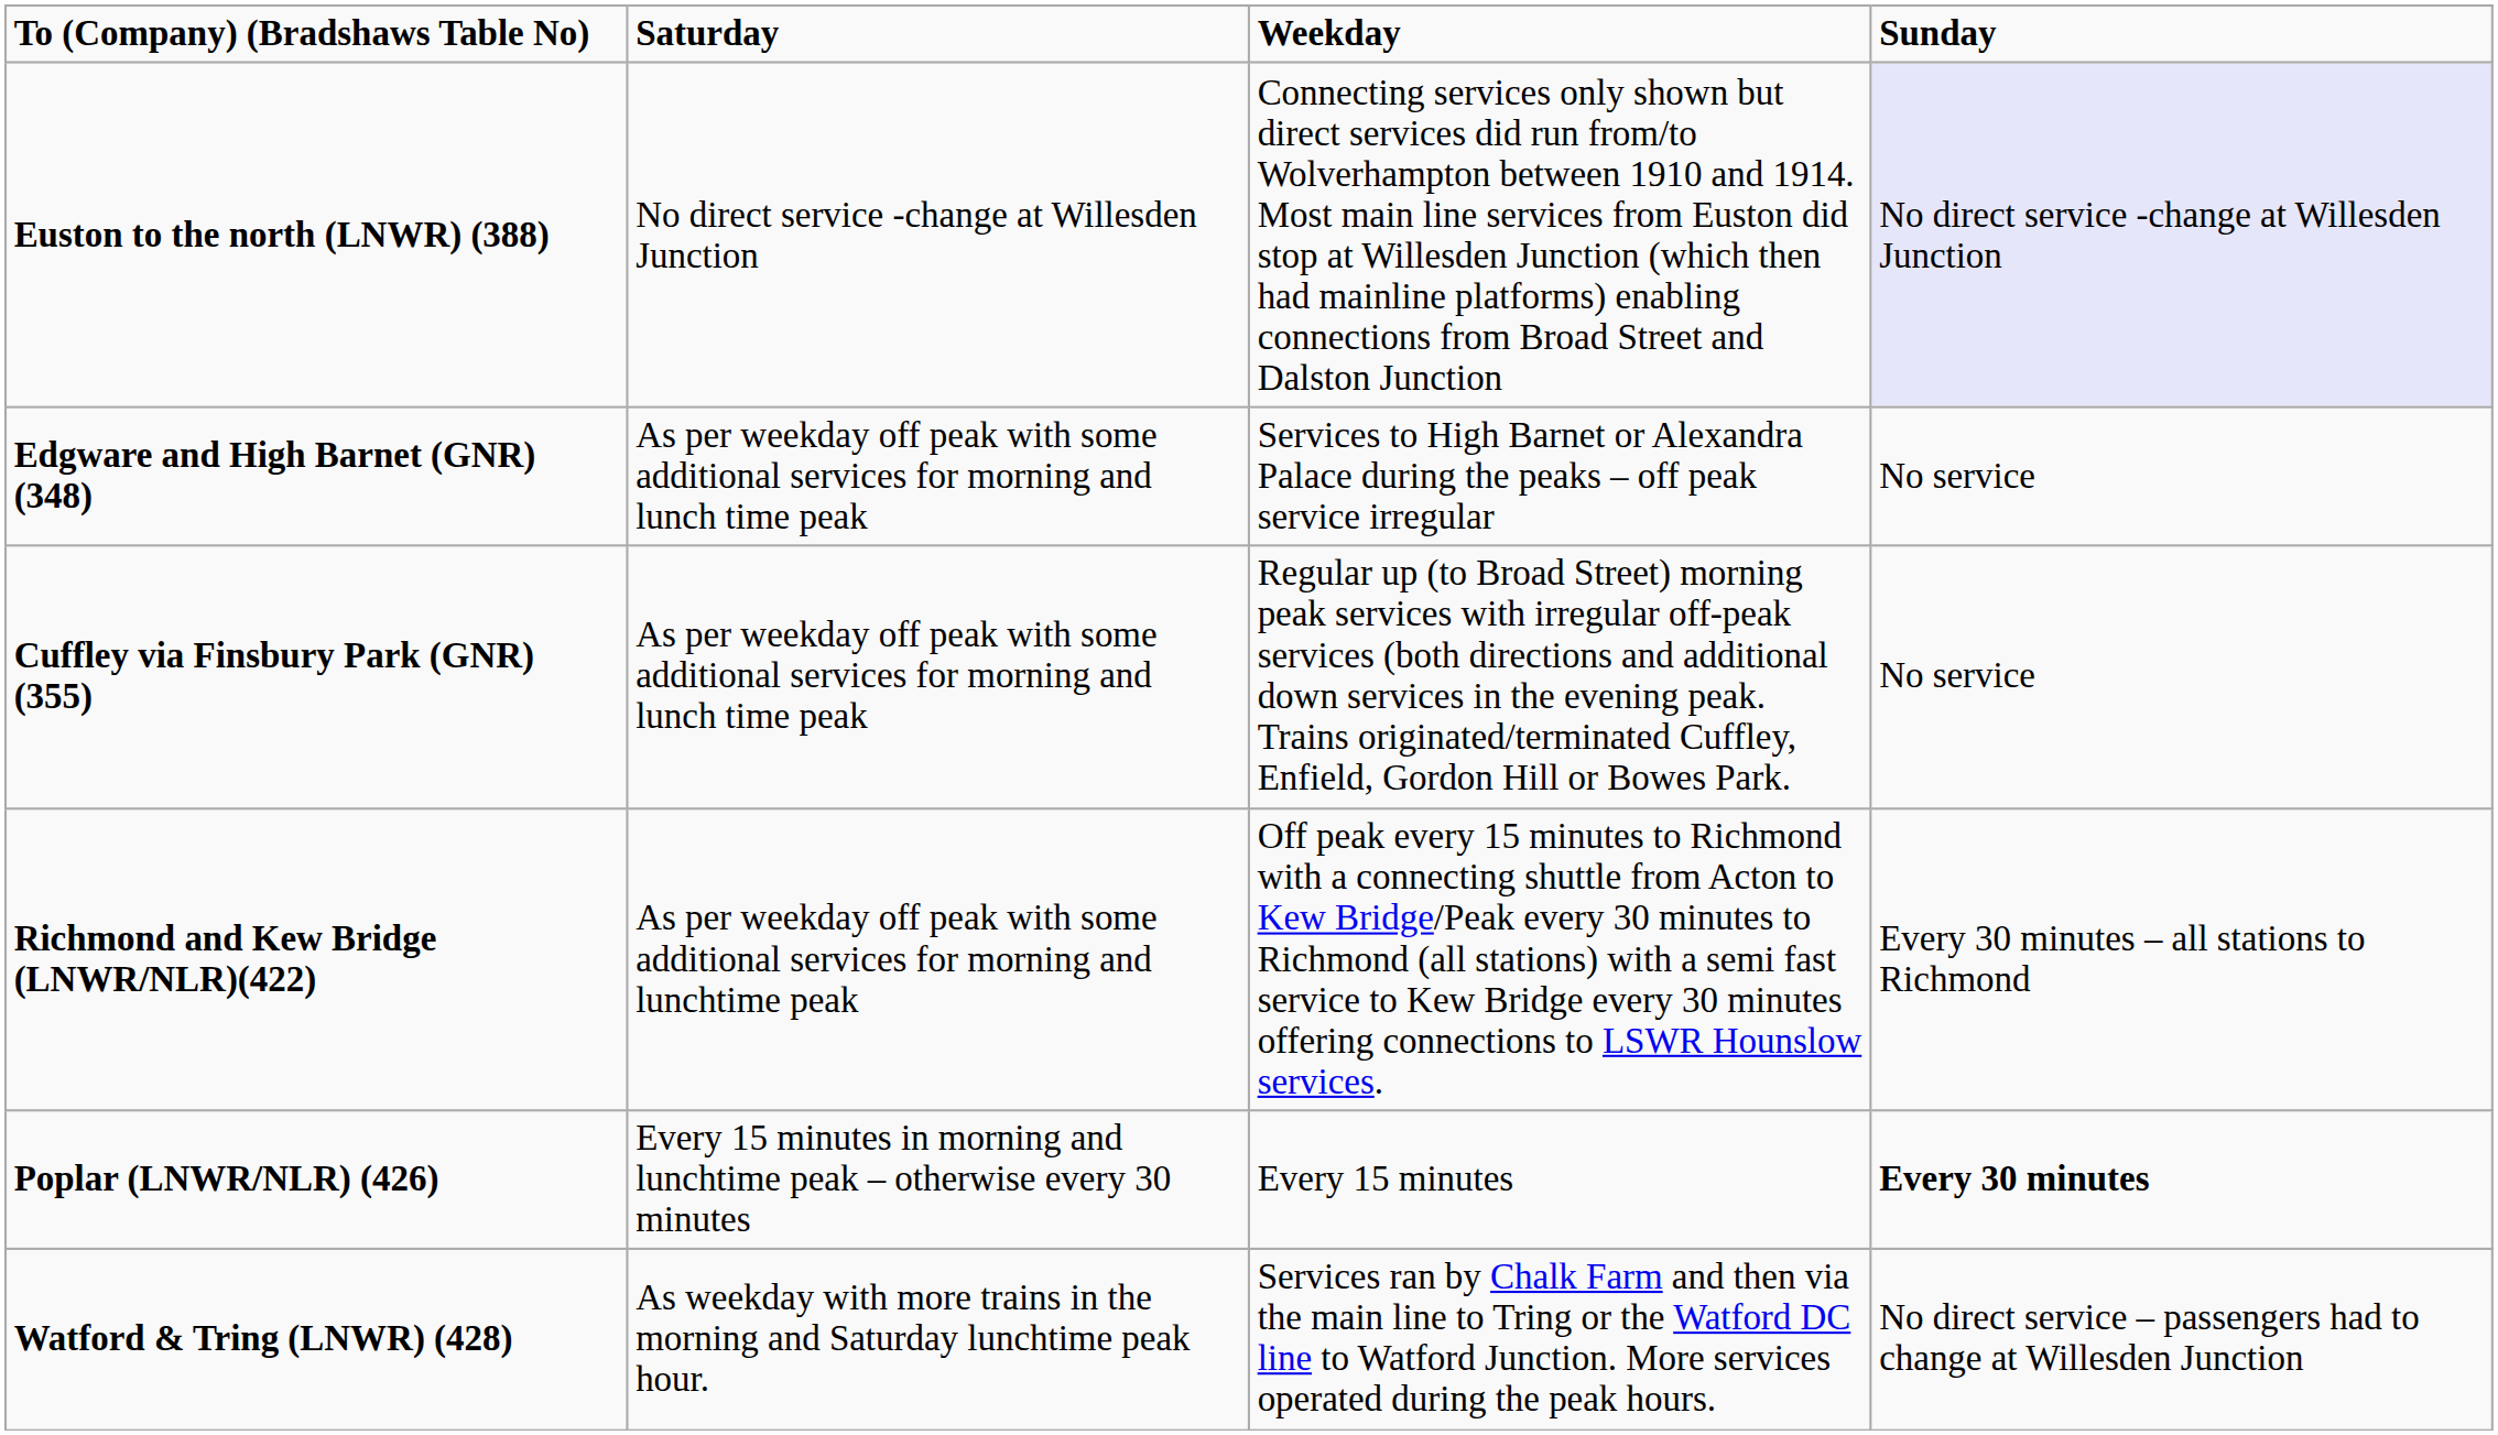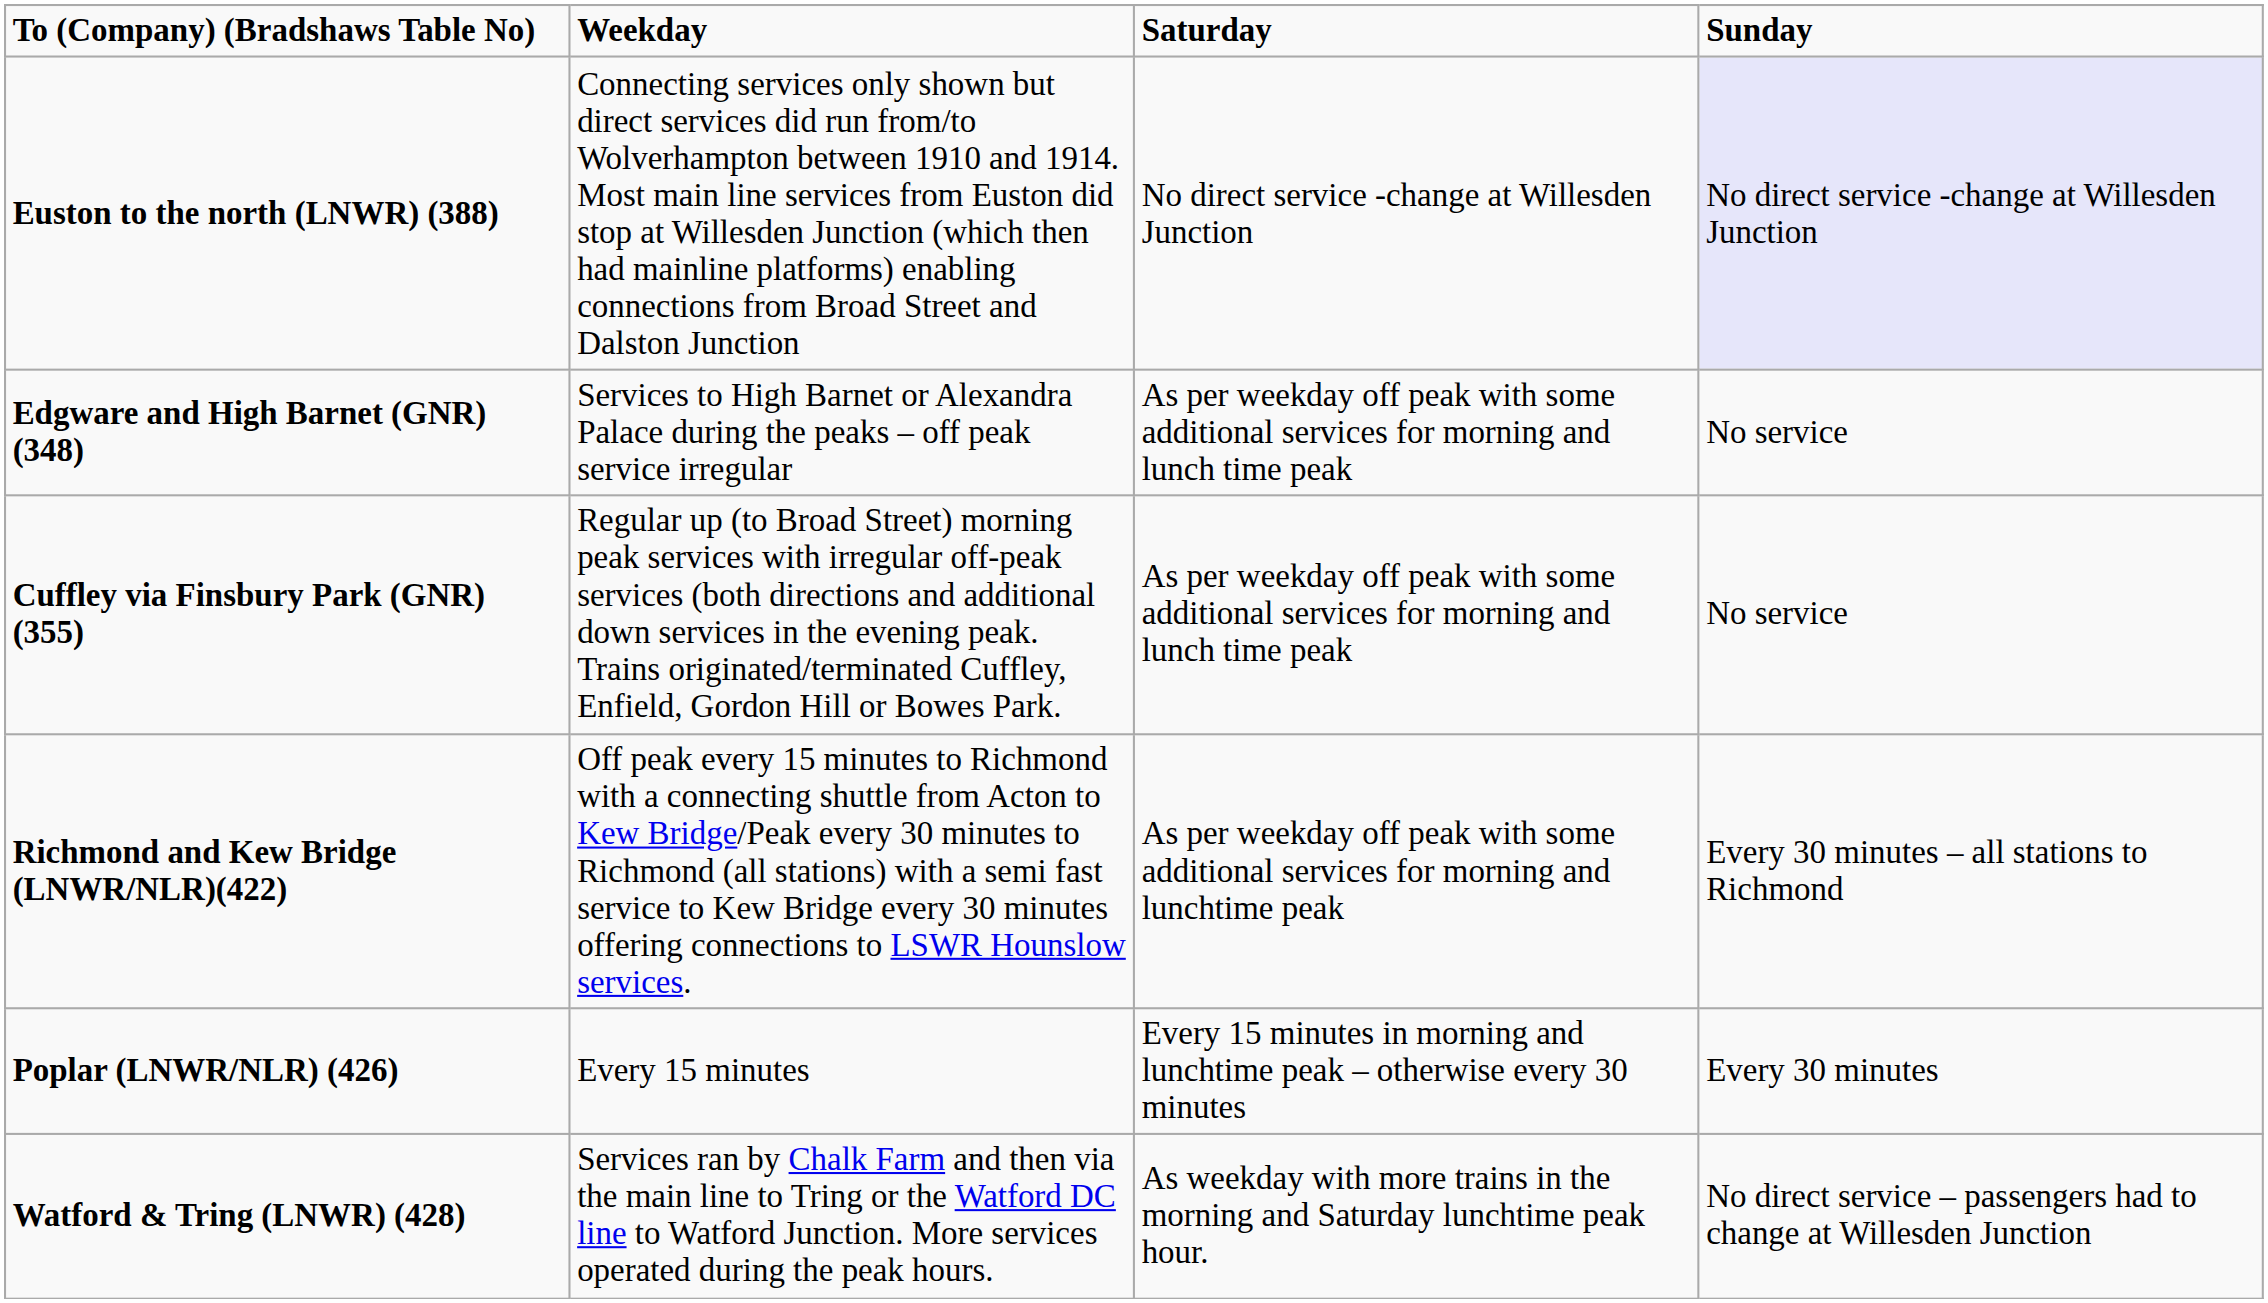columns swapped: Weekday <-> Saturday
Poplar (LNWR/NLR) (426) | Sunday: bold -> normal
